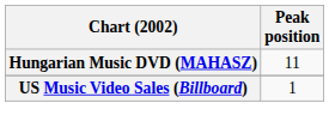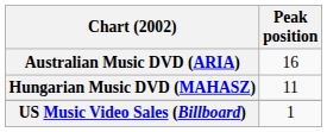+ row: Australian Music DVD (ARIA) | 16
